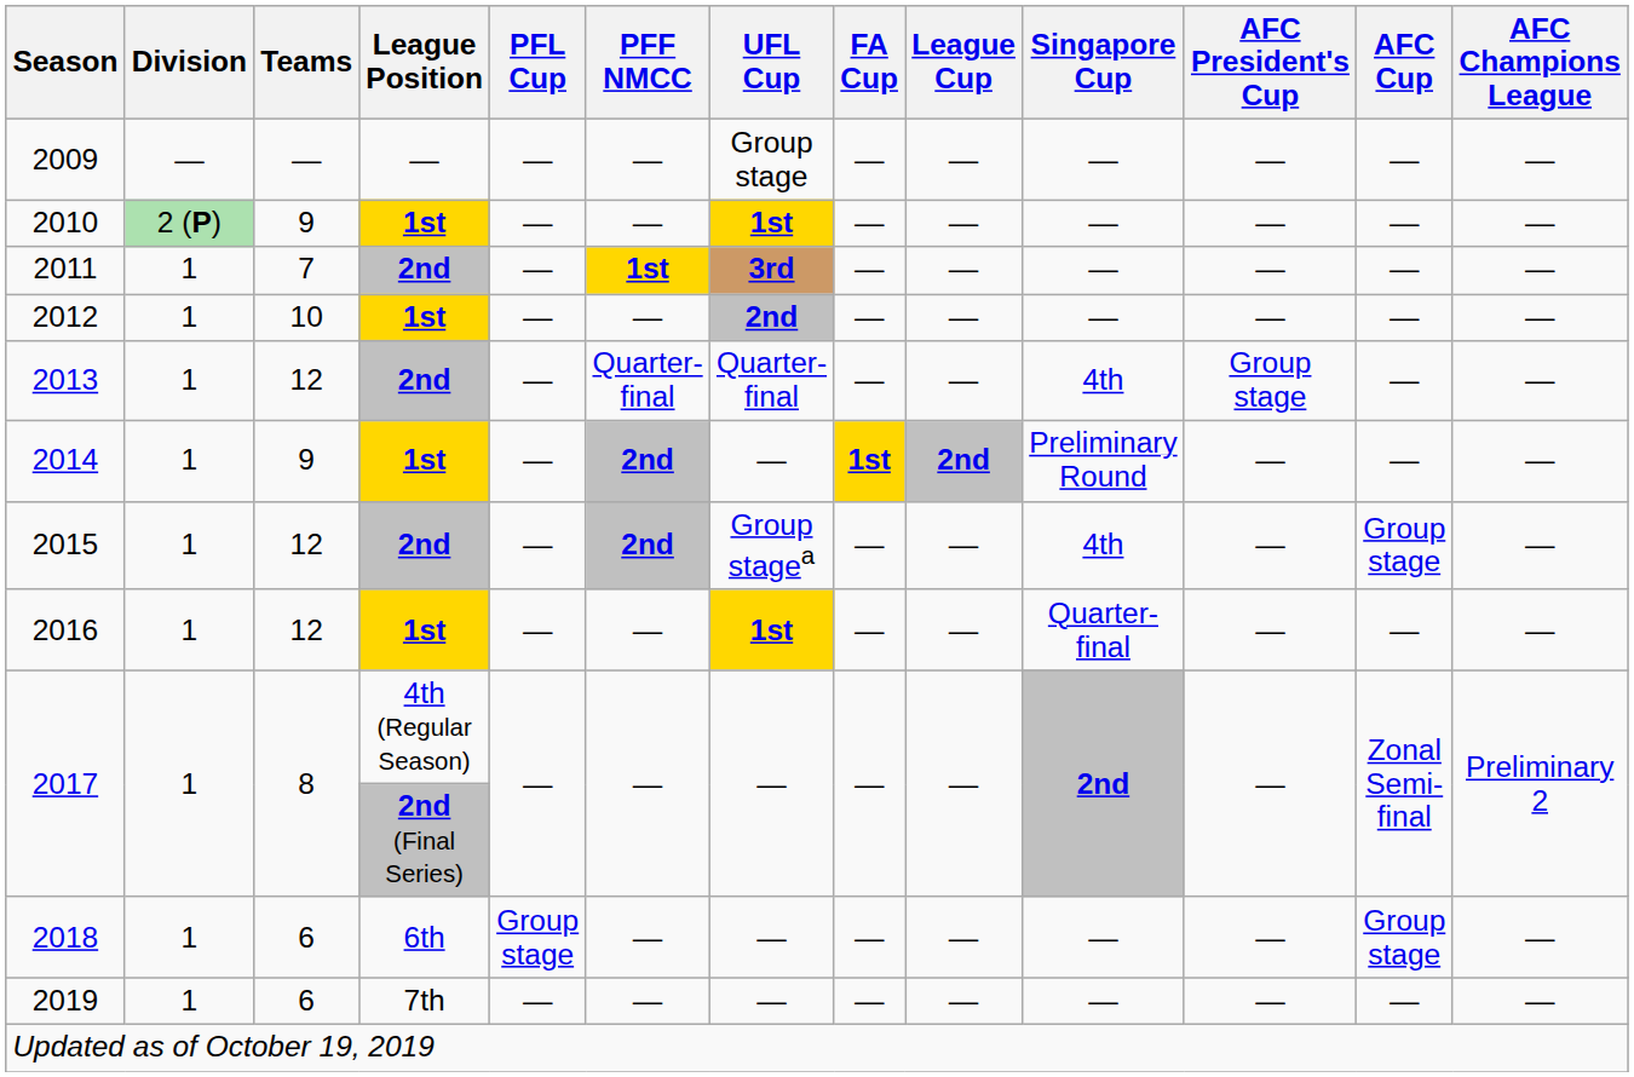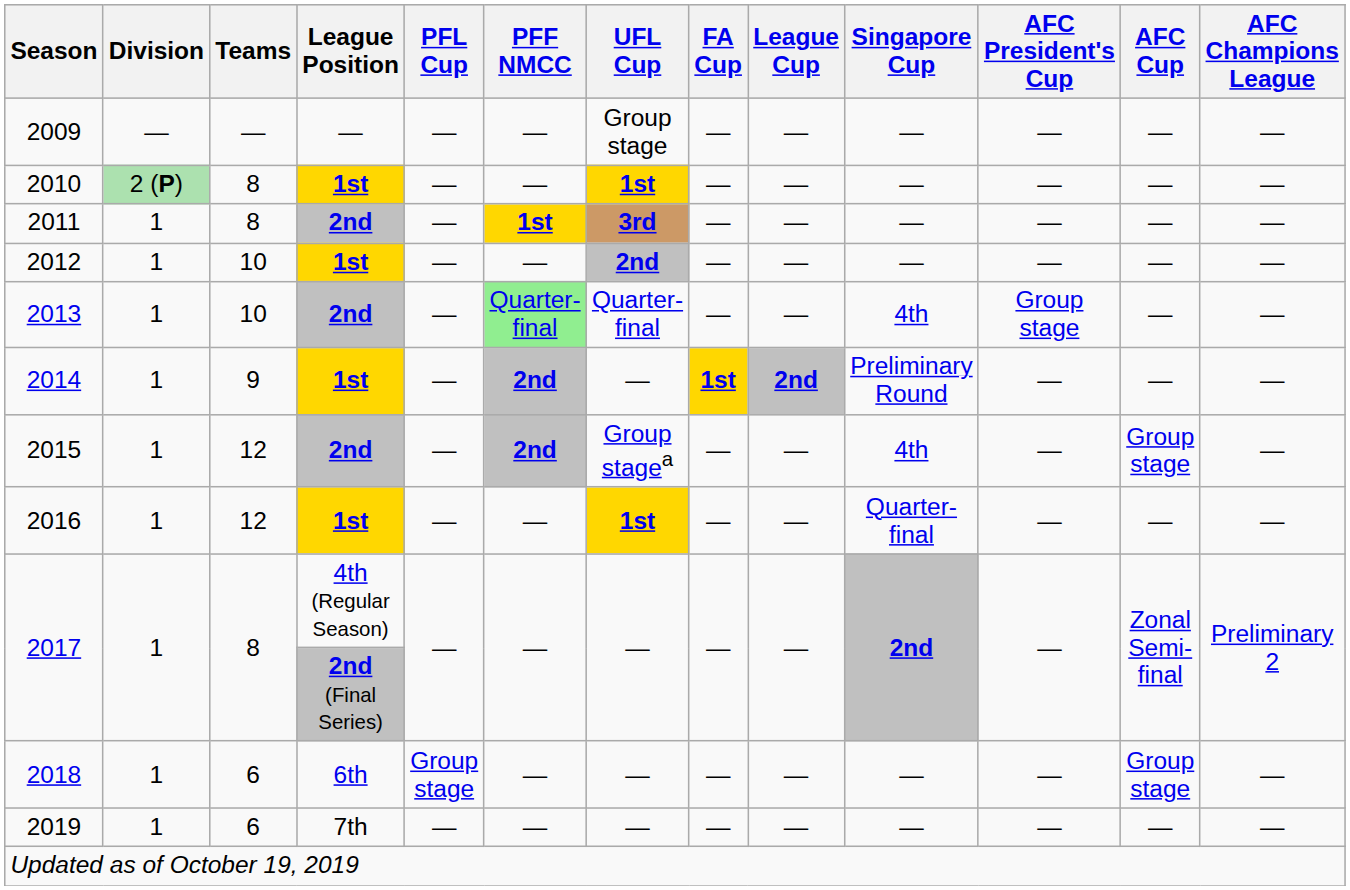2010 | Teams: 9 -> 8
2011 | Teams: 7 -> 8
2013 | Teams: 12 -> 10
2013 | PFF NMCC: no background -> lightgreen background
